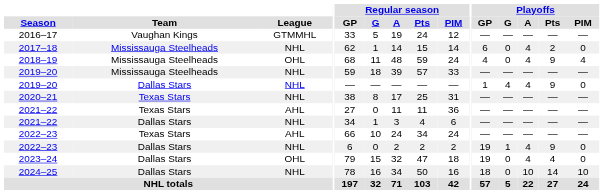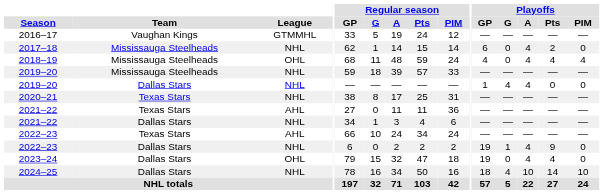2018–19 | Playoffs / Pts: 9 -> 4
2019–20 / Dallas Stars | Playoffs / Pts: 9 -> 0
2024–25 | Playoffs / G: 0 -> 4
